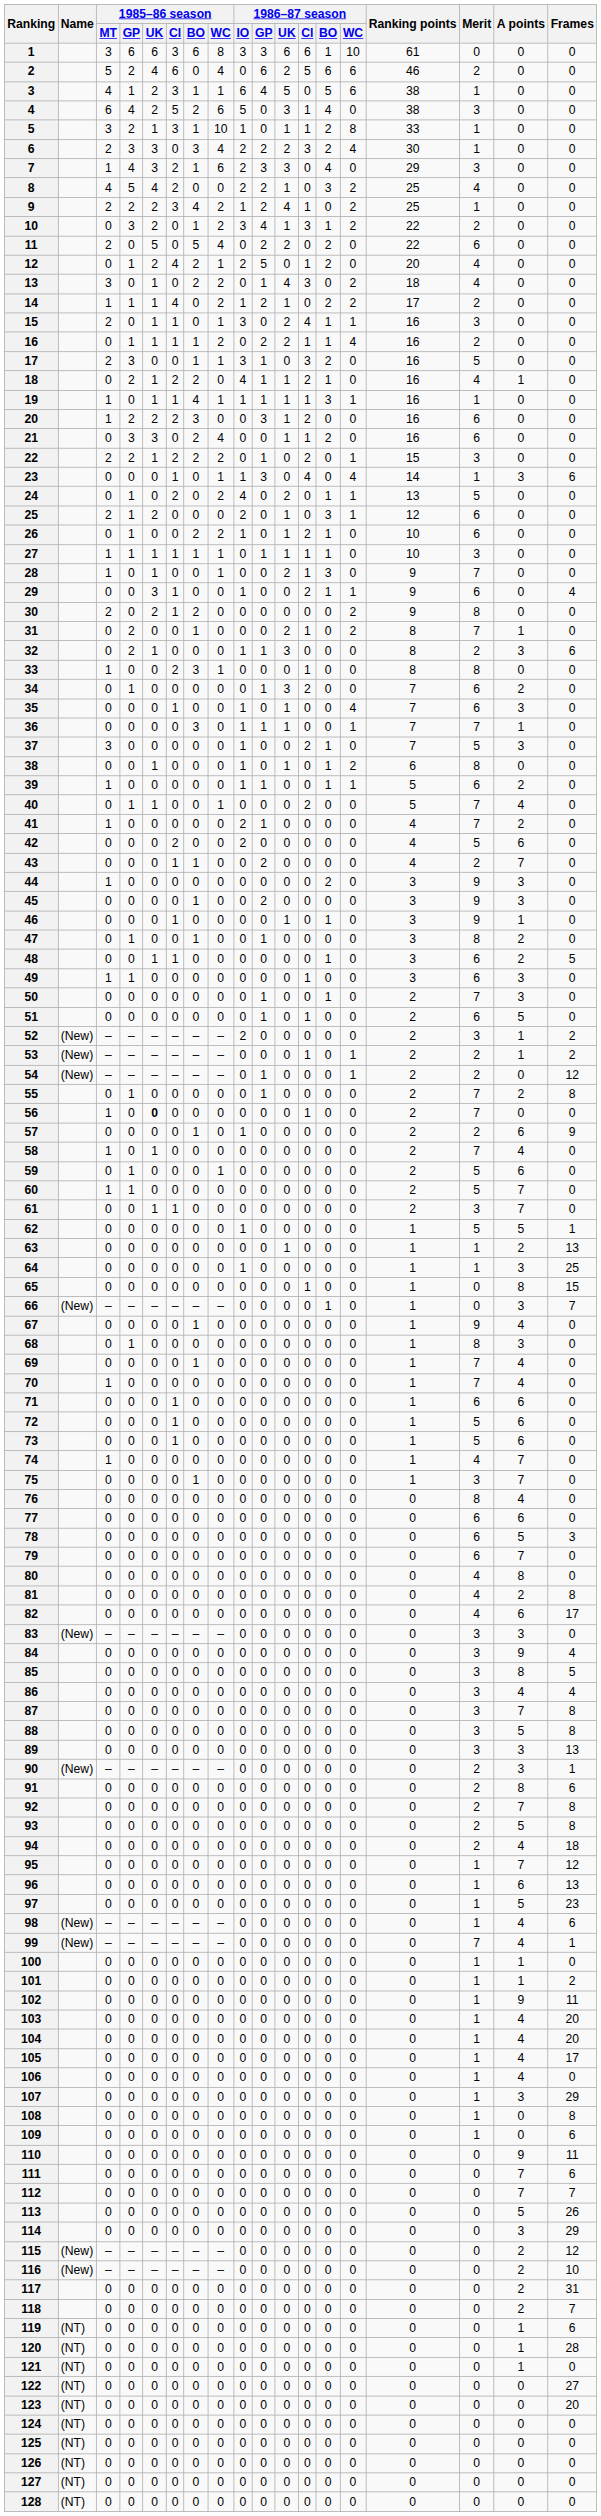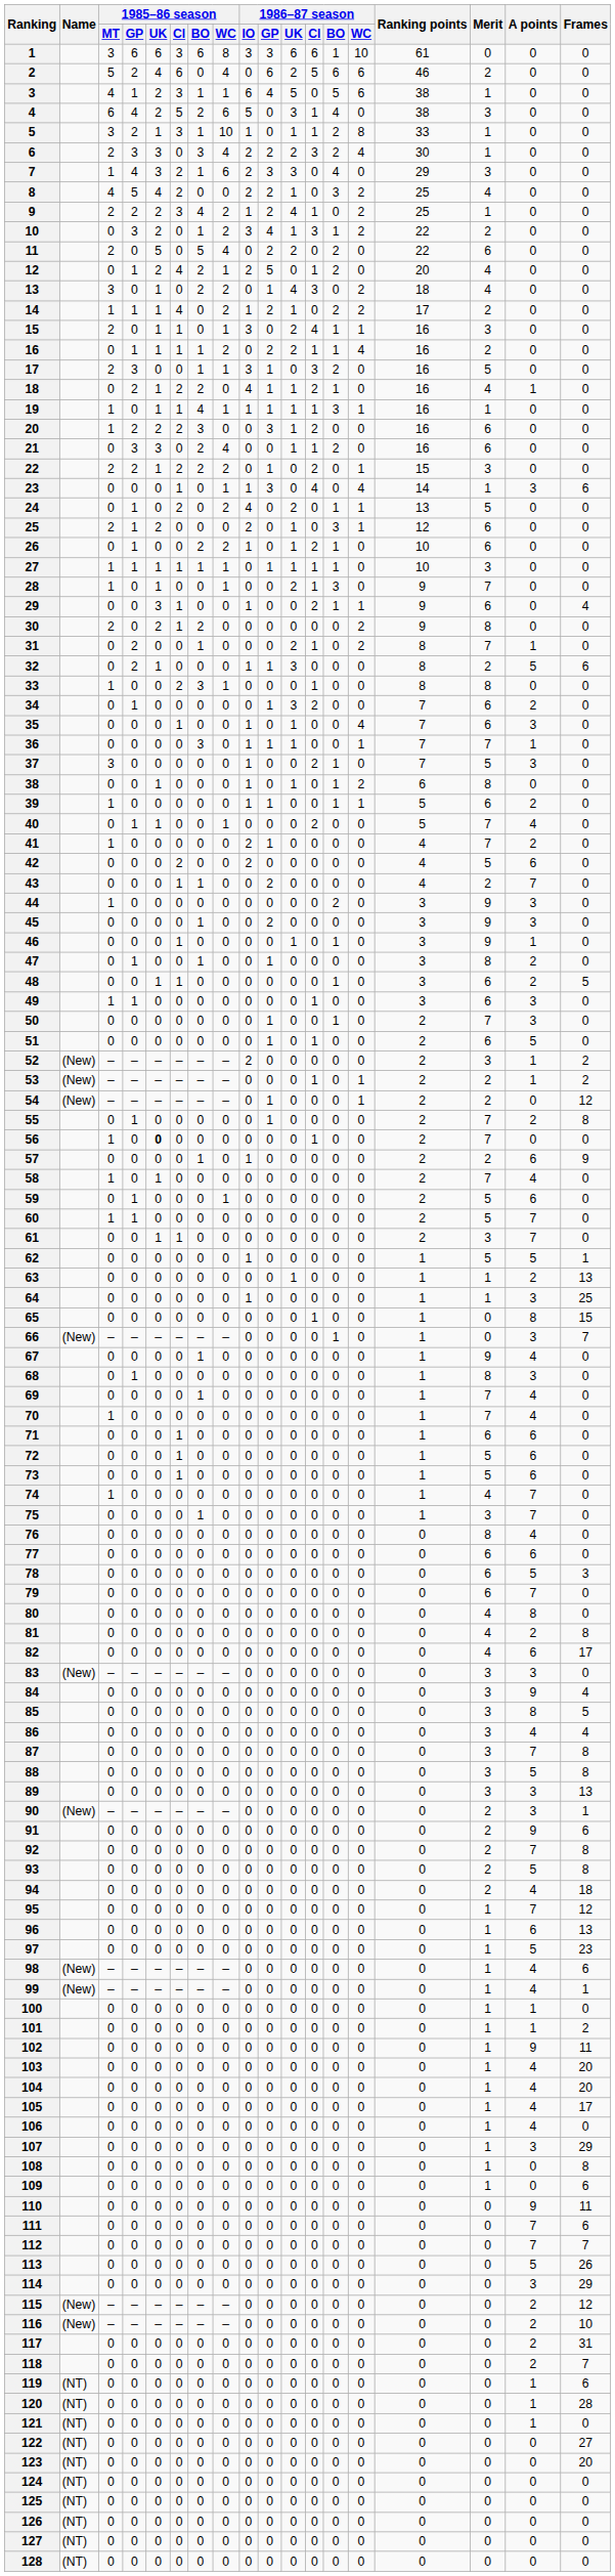32 | A points: 3 -> 5
91 | A points: 8 -> 9
99 | Merit: 7 -> 1
